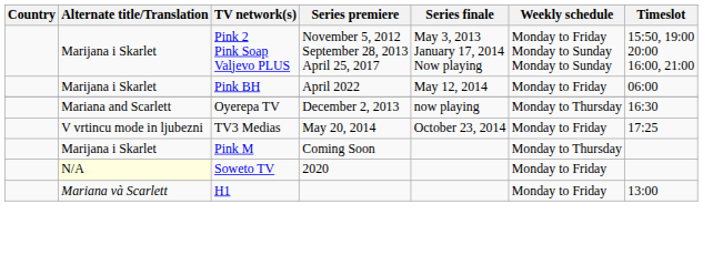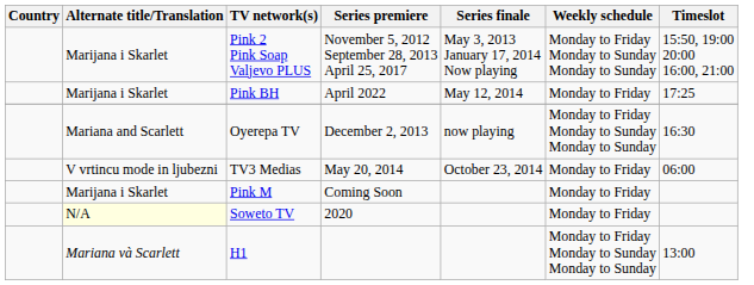Pink BH | Timeslot: 06:00 -> 17:25
Oyerepa TV | Weekly schedule: Monday to Thursday -> Monday to Friday Monday to Sunday Monday to Sunday
TV3 Medias | Timeslot: 17:25 -> 06:00
Pink M | Weekly schedule: Monday to Thursday -> Monday to Friday
H1 | Weekly schedule: Monday to Friday -> Monday to Friday Monday to Sunday Monday to Sunday
